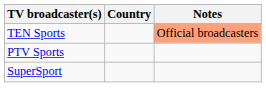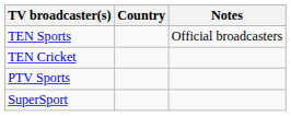TEN Sports | Notes: lightsalmon background -> no background
+ row: TEN Cricket
